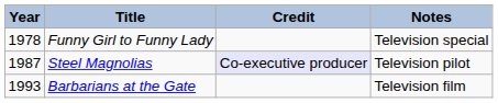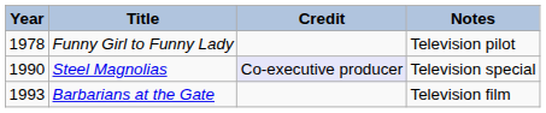Funny Girl to Funny Lady | Notes: Television special -> Television pilot
Steel Magnolias | Year: 1987 -> 1990
Steel Magnolias | Notes: Television pilot -> Television special
